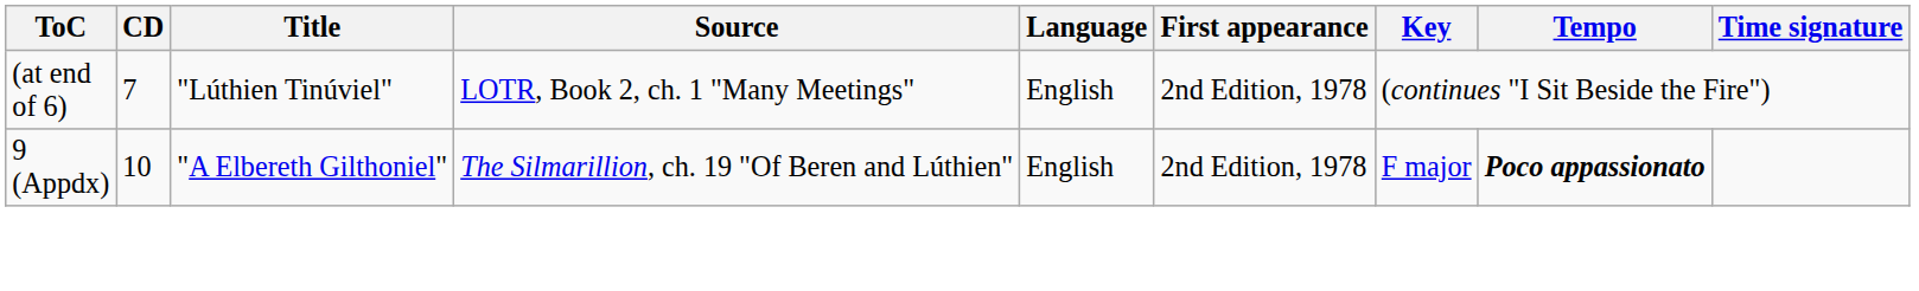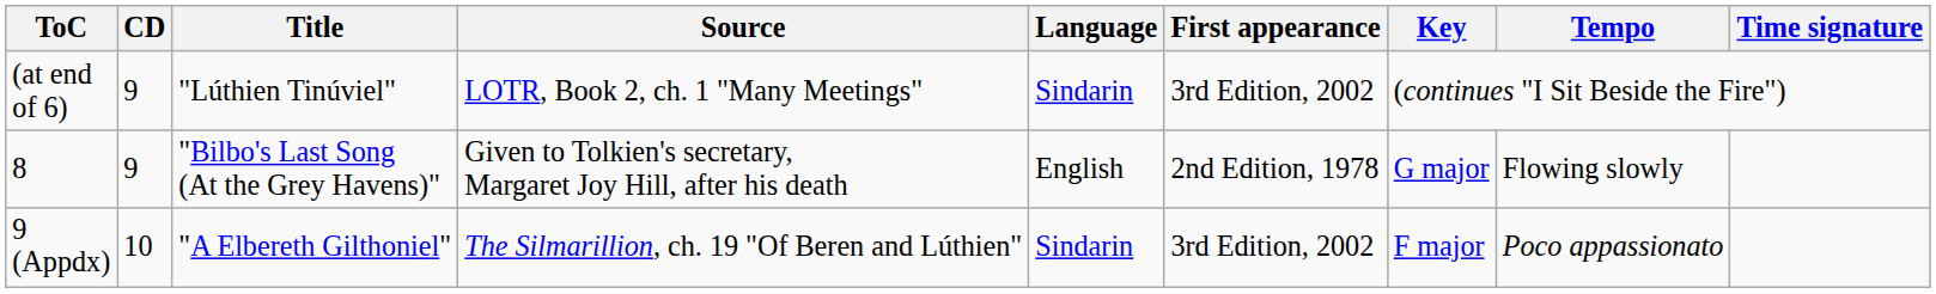(at end of 6) | CD: 7 -> 9
(at end of 6) | Language: English -> Sindarin
(at end of 6) | First appearance: 2nd Edition, 1978 -> 3rd Edition, 2002
+ row: 8 | 9 | "Bilbo's Last Song (At the Grey Havens)" | Given to Tolkien's secretary, Margaret Joy Hill, after his death | English | 2nd Edition, 1978 | G major | Flowing slowly
9 (Appdx) | Language: English -> Sindarin
9 (Appdx) | First appearance: 2nd Edition, 1978 -> 3rd Edition, 2002
9 (Appdx) | Tempo: bold -> normal
